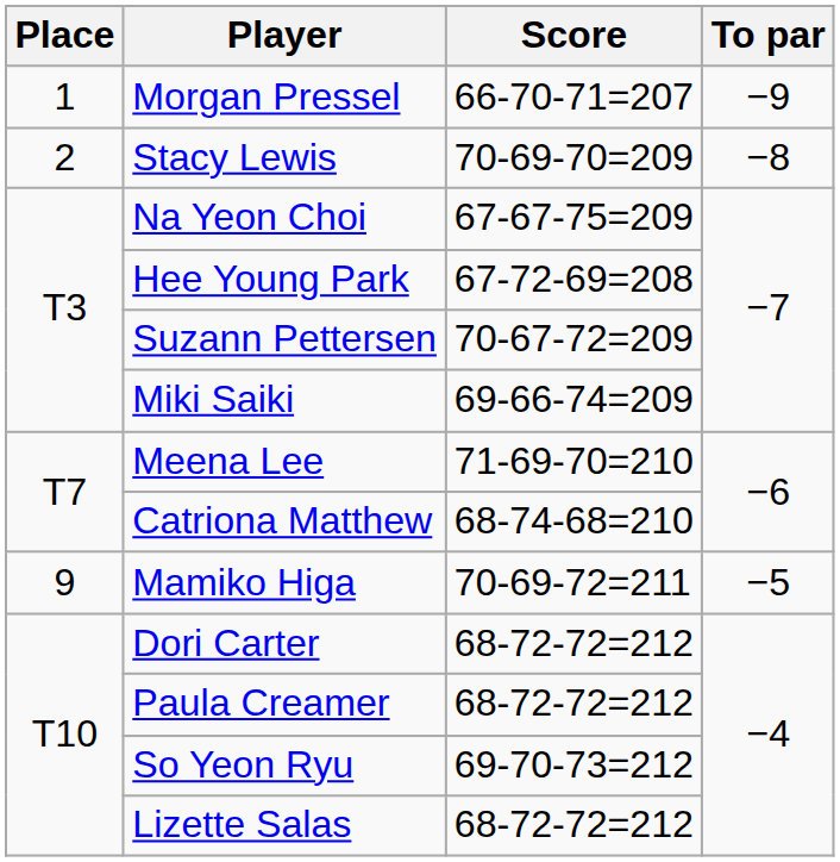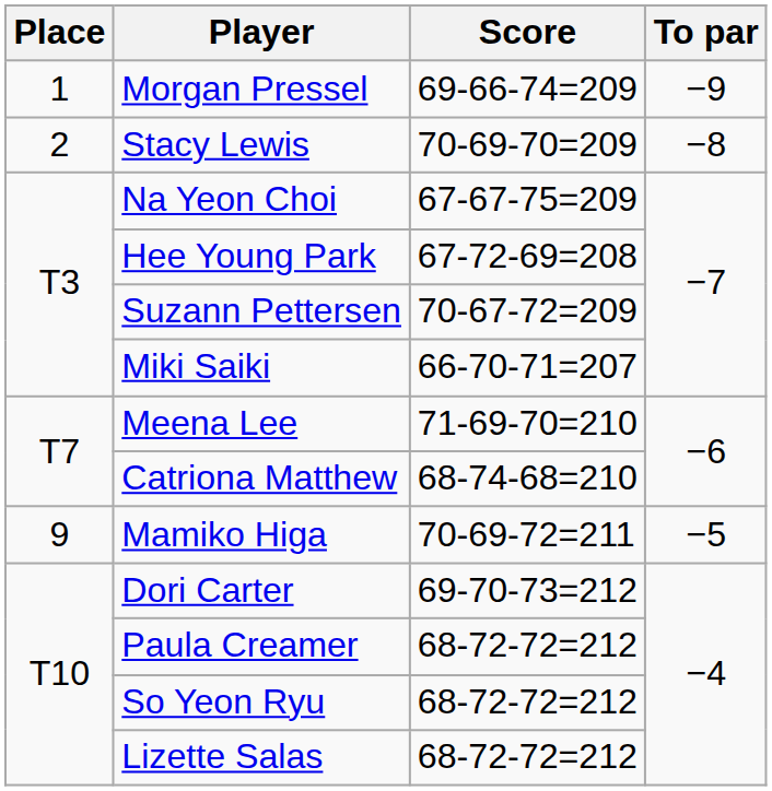Morgan Pressel | Score: 66-70-71=207 -> 69-66-74=209
Miki Saiki | Score: 69-66-74=209 -> 66-70-71=207
Dori Carter | Score: 68-72-72=212 -> 69-70-73=212
So Yeon Ryu | Score: 69-70-73=212 -> 68-72-72=212
